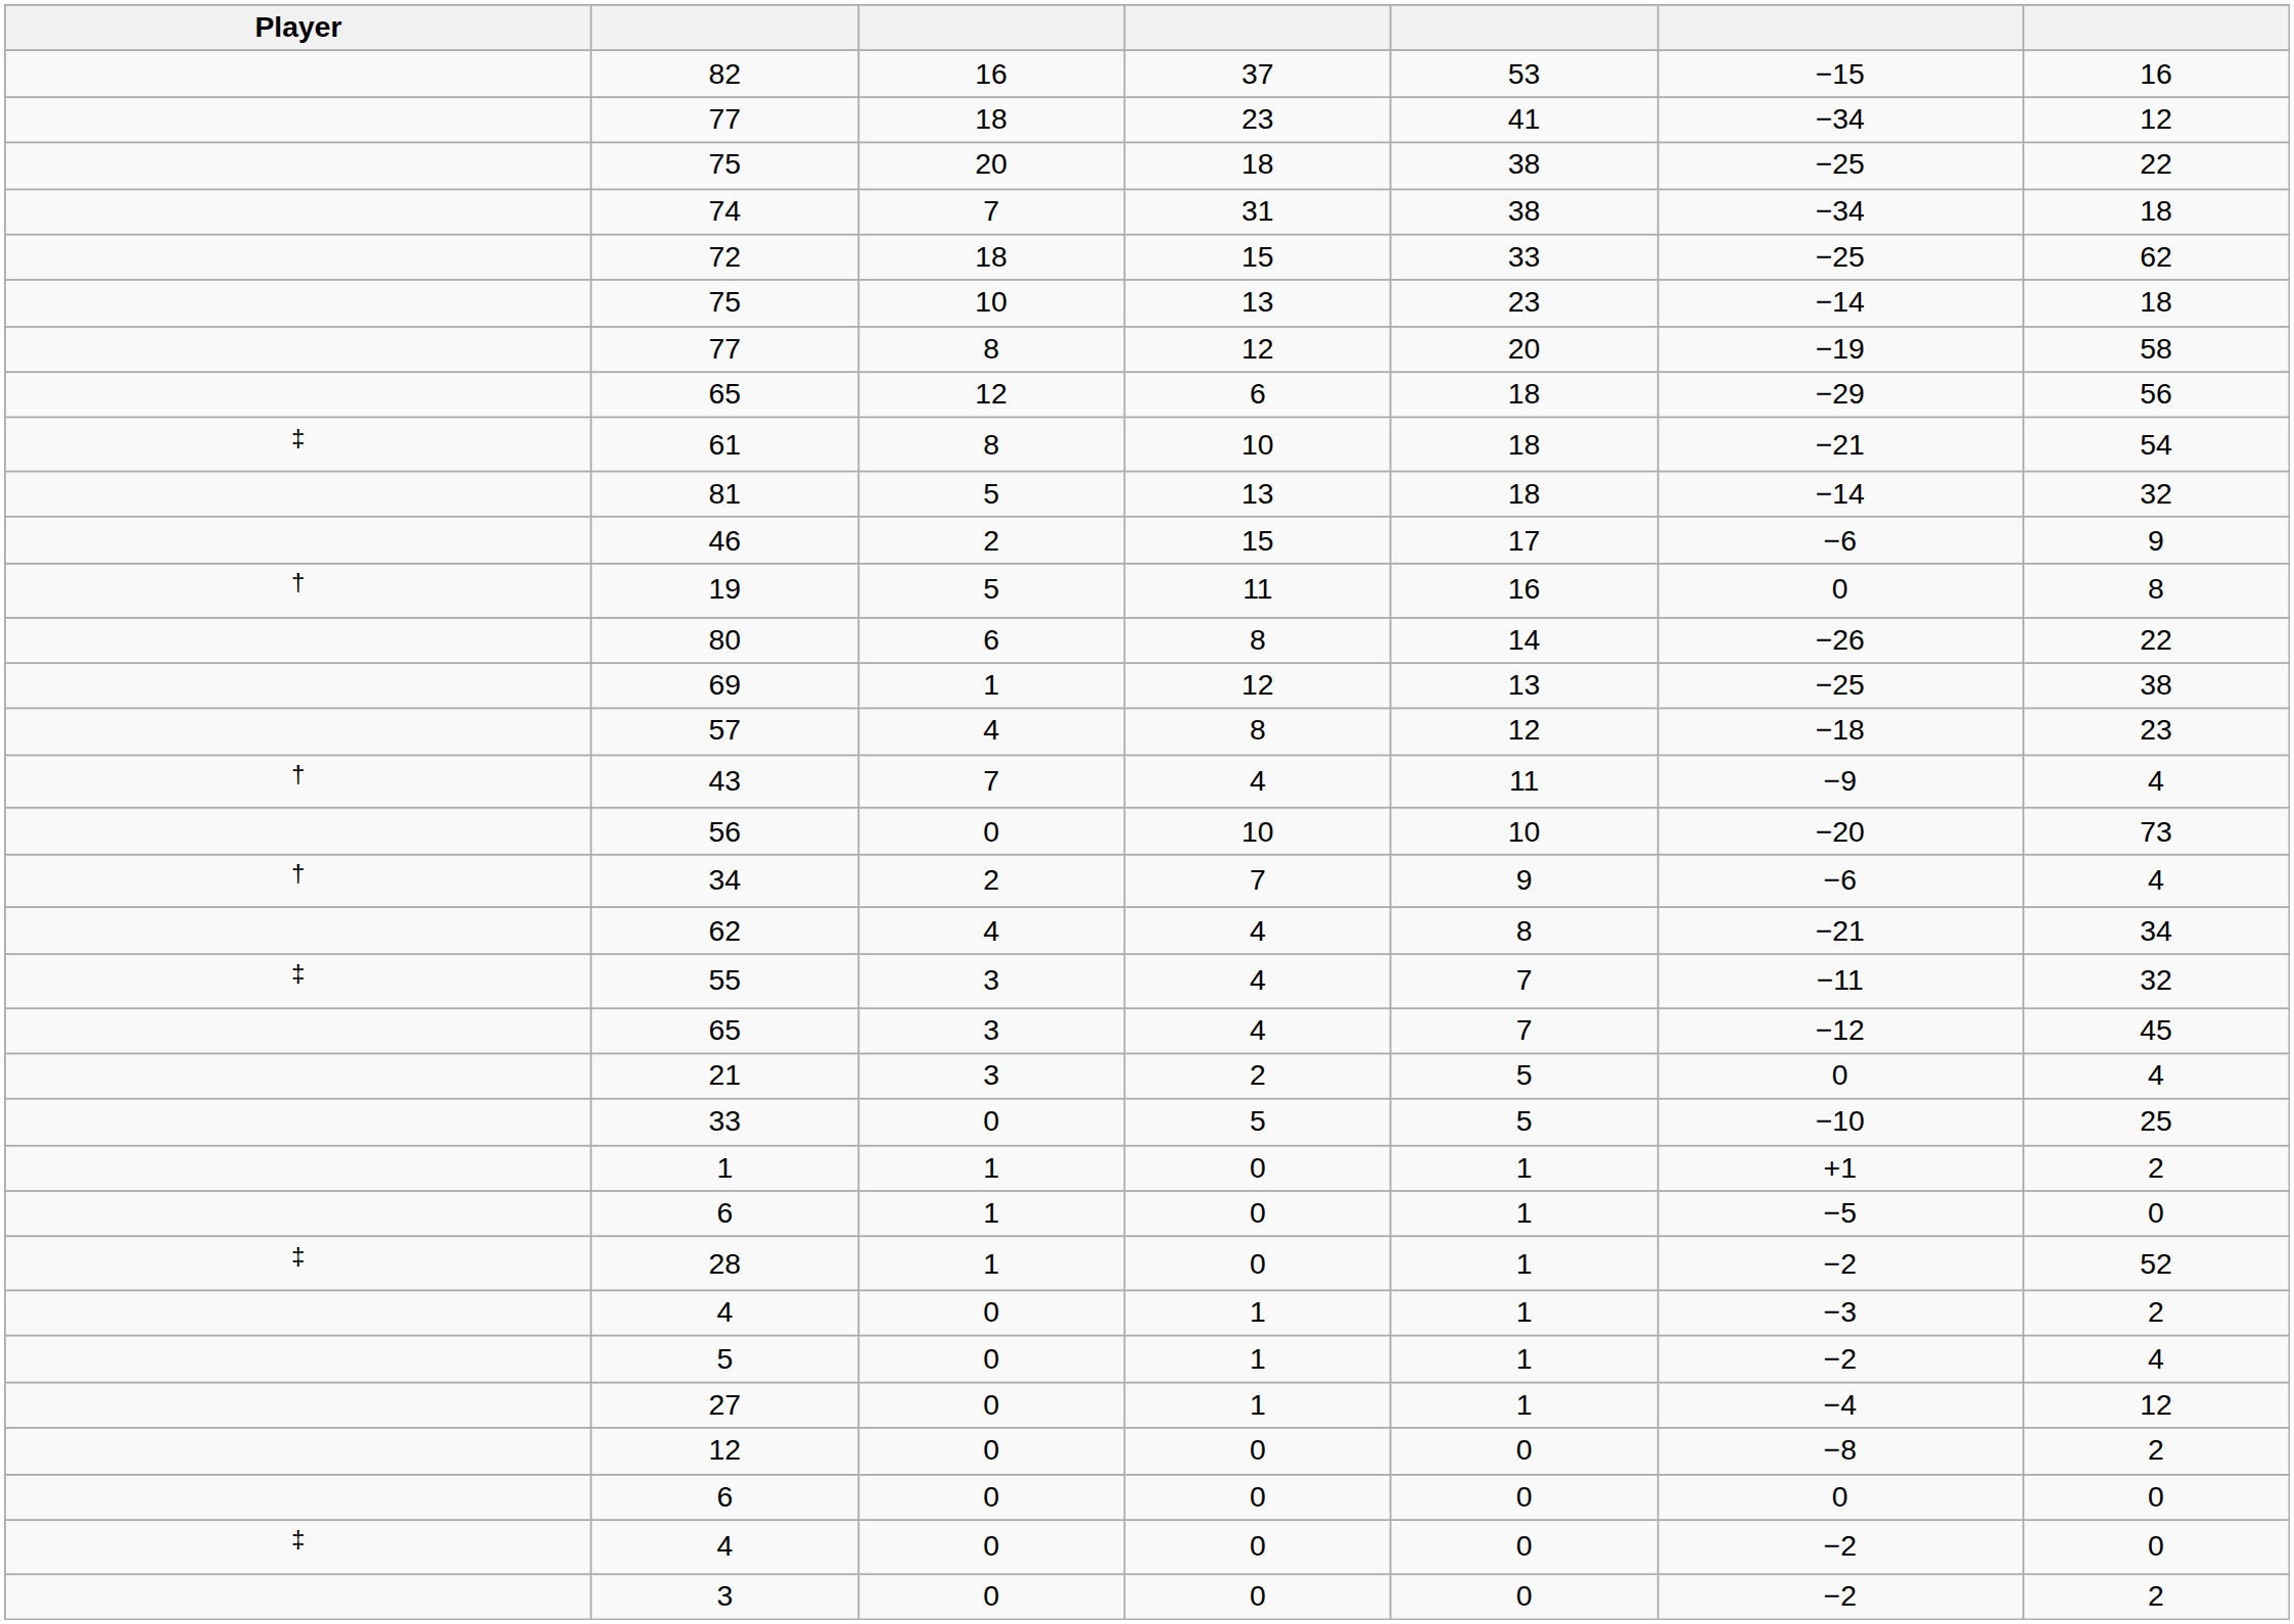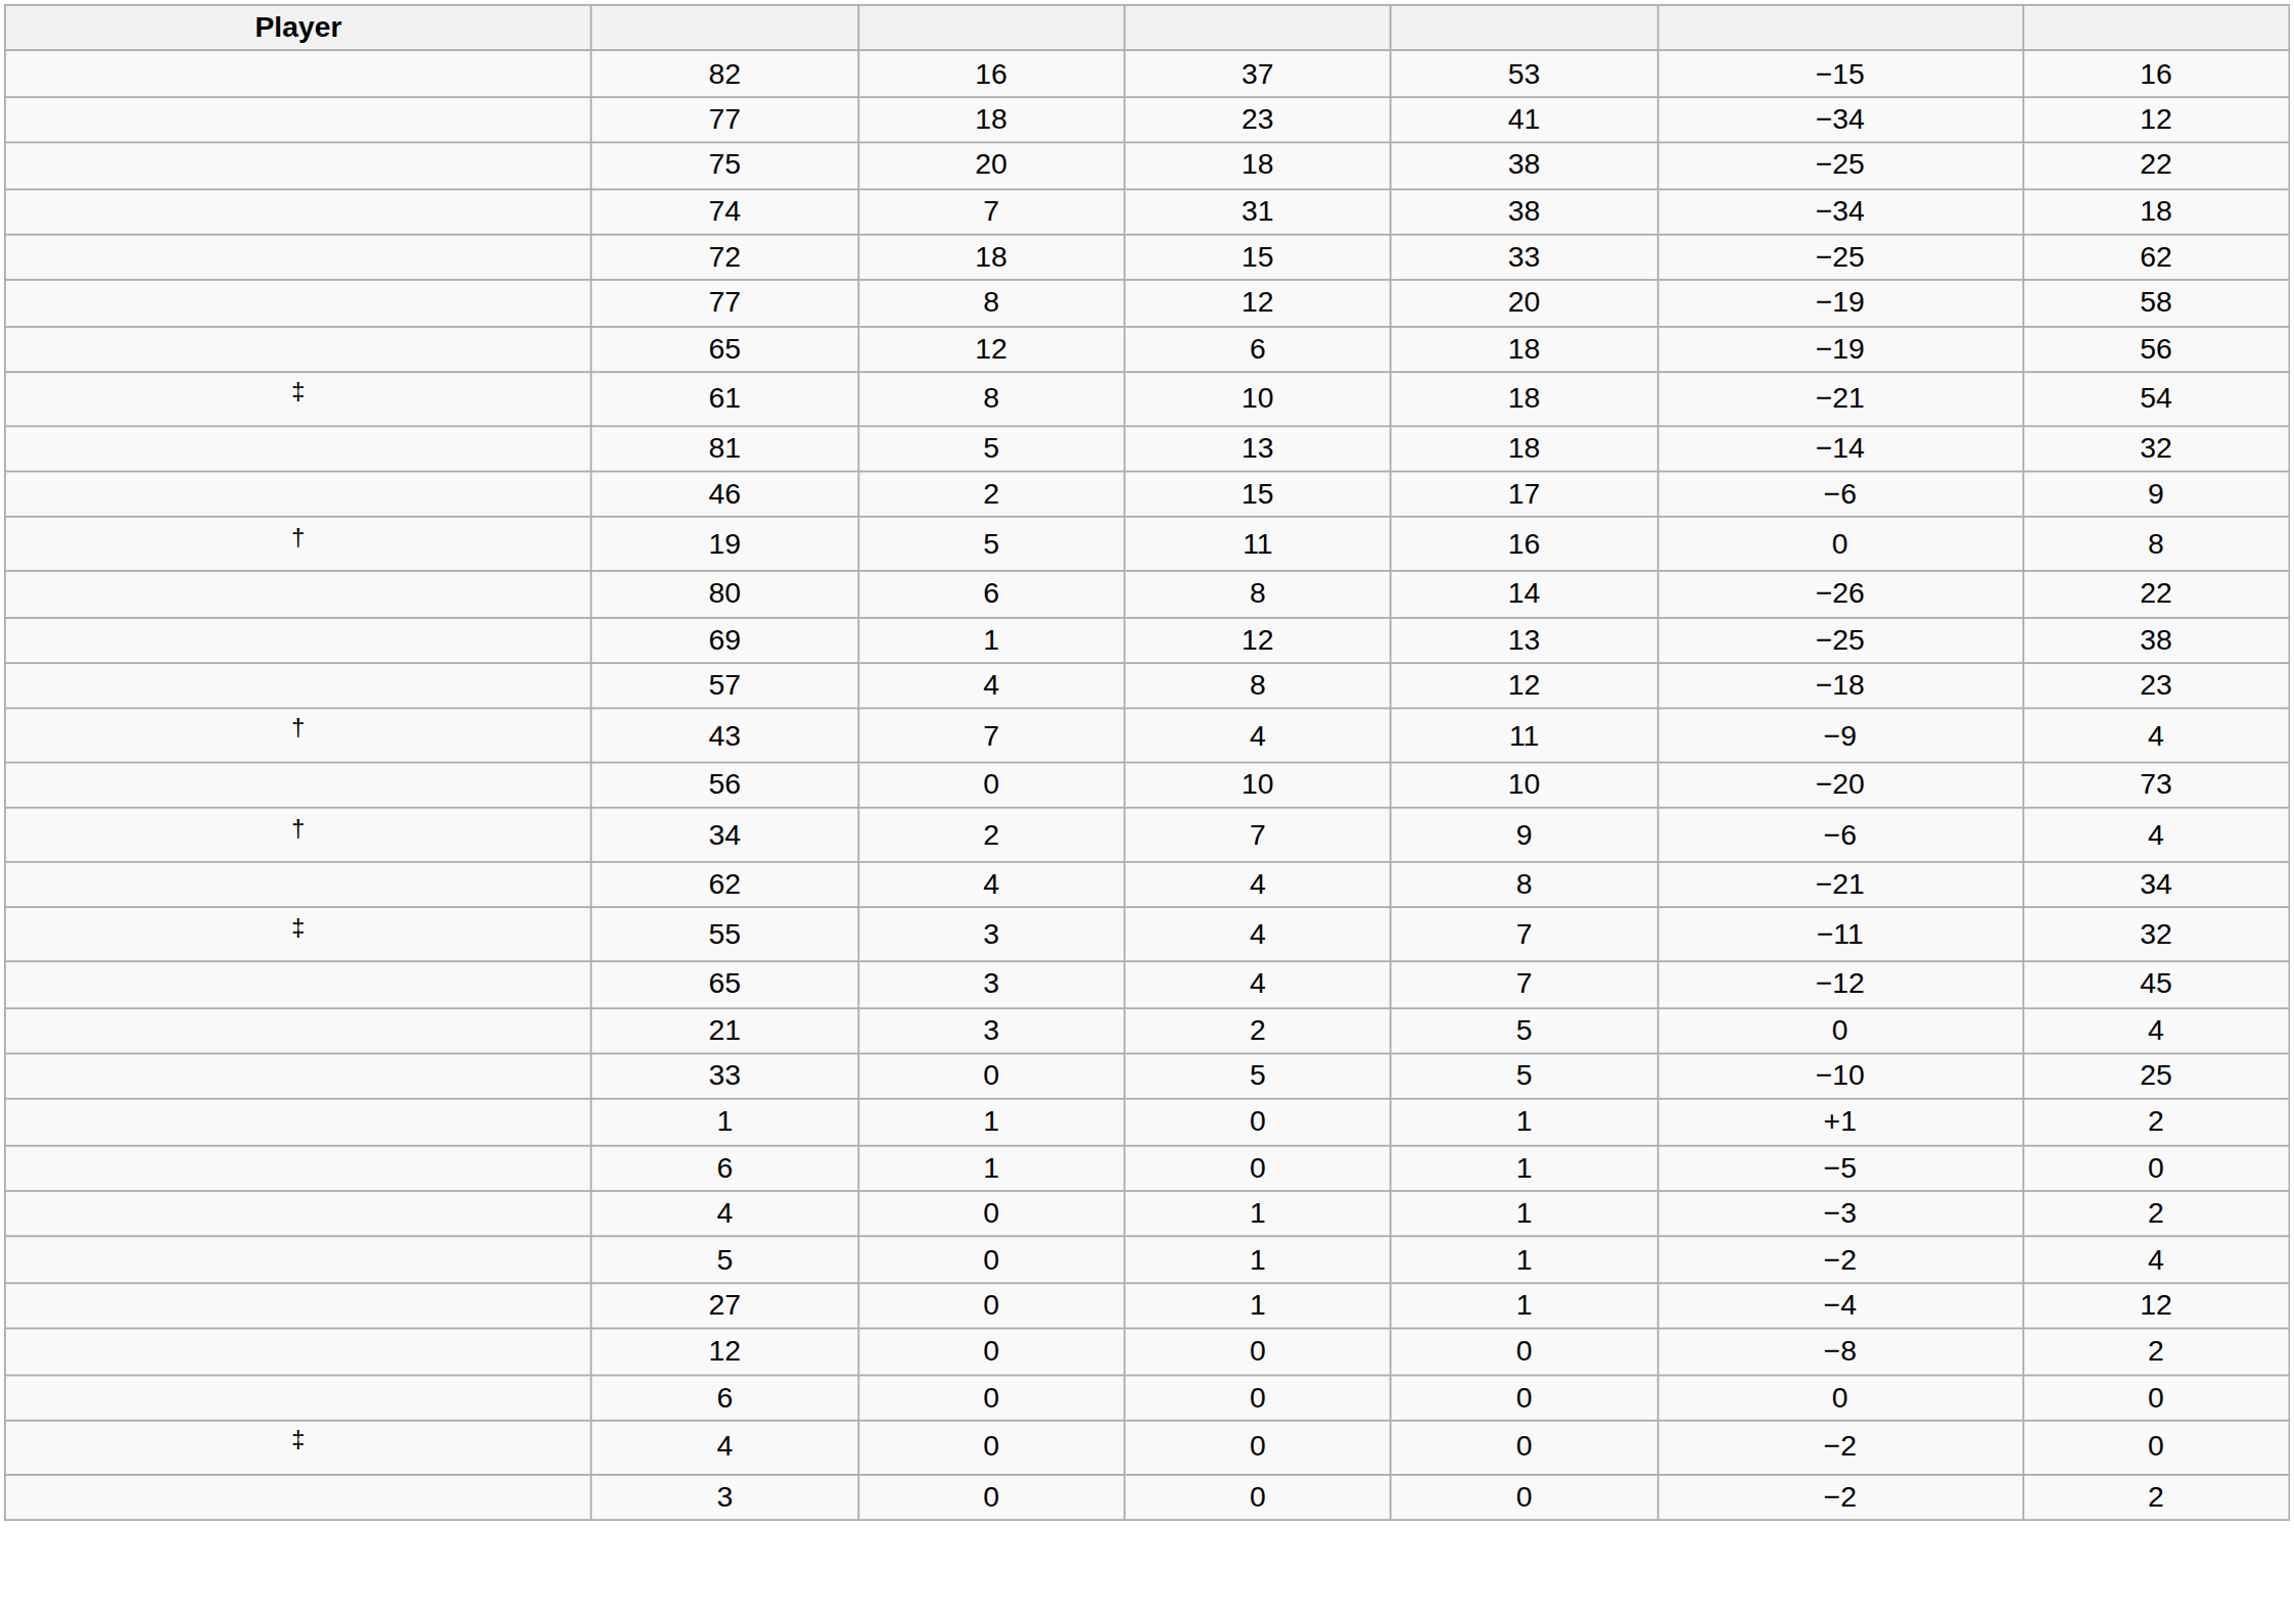- row: 75 | 10 | 13 | 23 | −14 | 18
65 / 6 | column 6: −29 -> −19
- row: ‡ | 28 | 1 | 0 | 1 | −2 | 52
